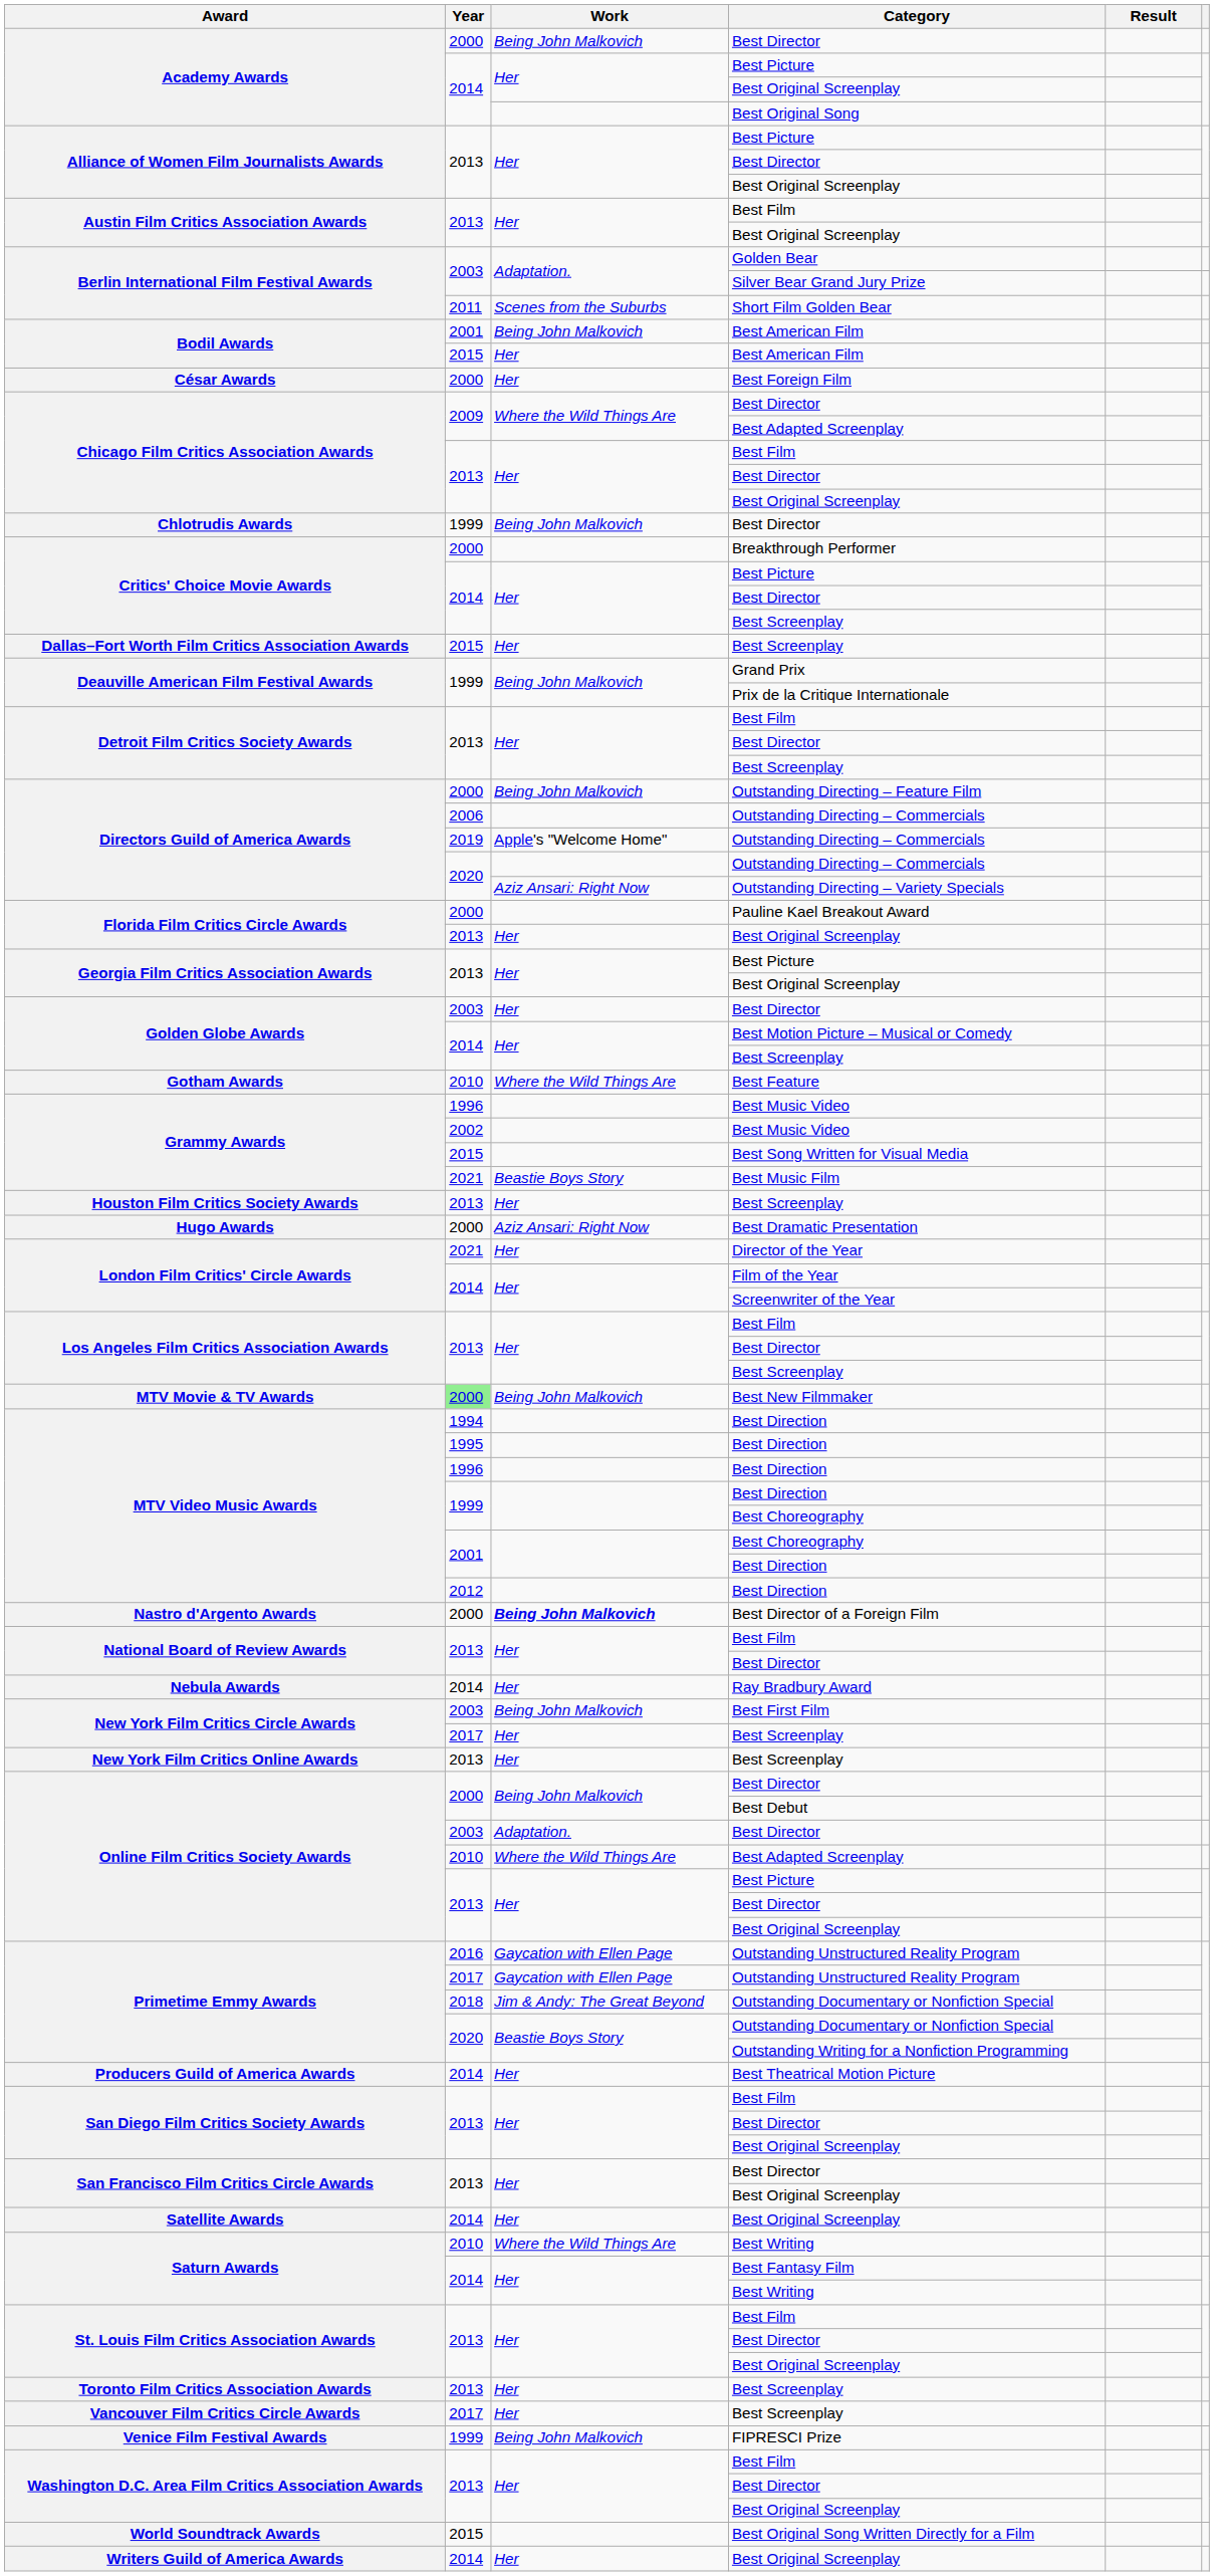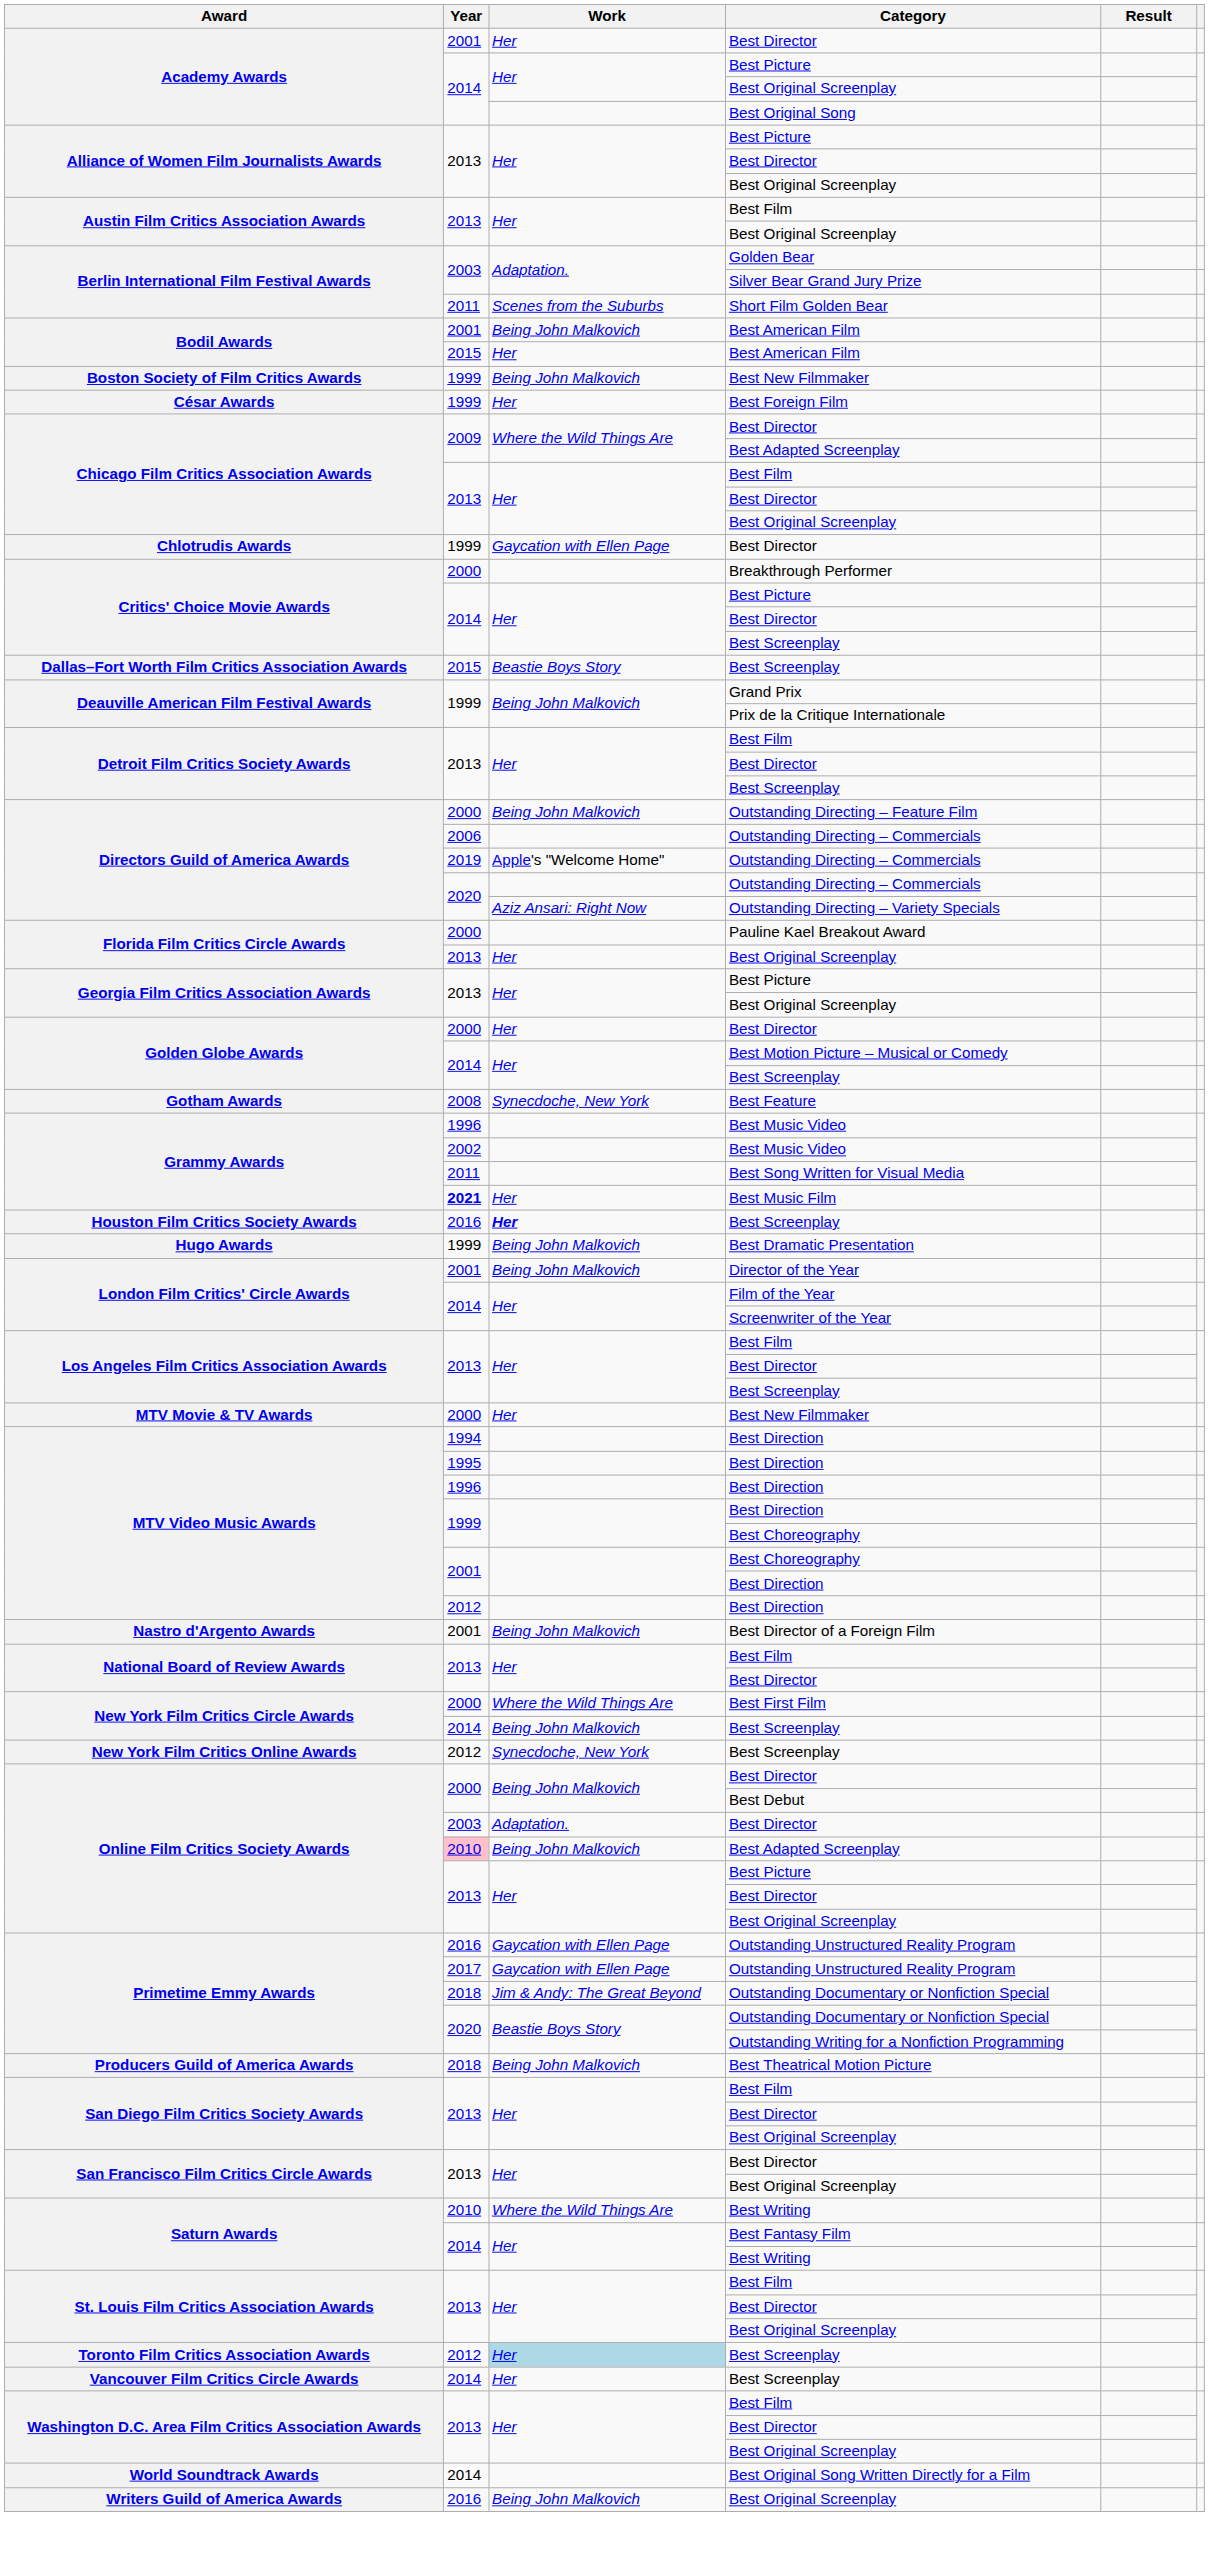Academy Awards / Best Director | Year: 2000 -> 2001
Academy Awards / Best Director | Work: Being John Malkovich -> Her
+ row: Boston Society of Film Critics Awards | 1999 | Being John Malkovich | Best New Filmmaker
César Awards | Year: 2000 -> 1999
Chlotrudis Awards | Work: Being John Malkovich -> Gaycation with Ellen Page
Dallas–Fort Worth Film Critics Association Awards | Work: Her -> Beastie Boys Story
Golden Globe Awards / Best Director | Year: 2003 -> 2000
Gotham Awards | Year: 2010 -> 2008
Gotham Awards | Work: Where the Wild Things Are -> Synecdoche, New York
Grammy Awards / Best Song Written for Visual Media | Year: 2015 -> 2011
Grammy Awards / Best Music Film | Year: normal -> bold
Grammy Awards / Best Music Film | Work: Beastie Boys Story -> Her
Houston Film Critics Society Awards | Year: 2013 -> 2016
Houston Film Critics Society Awards | Work: normal -> bold
Hugo Awards | Year: 2000 -> 1999
Hugo Awards | Work: Aziz Ansari: Right Now -> Being John Malkovich
London Film Critics' Circle Awards / Director of the Year | Year: 2021 -> 2001
London Film Critics' Circle Awards / Director of the Year | Work: Her -> Being John Malkovich
MTV Movie & TV Awards | Year: lightgreen background -> no background
MTV Movie & TV Awards | Work: Being John Malkovich -> Her
Nastro d'Argento Awards | Year: 2000 -> 2001
Nastro d'Argento Awards | Work: bold -> normal
- row: Nebula Awards | 2014 | Her | Ray Bradbury Award
New York Film Critics Circle Awards / Best First Film | Year: 2003 -> 2000
New York Film Critics Circle Awards / Best First Film | Work: Being John Malkovich -> Where the Wild Things Are
New York Film Critics Circle Awards / Best Screenplay | Year: 2017 -> 2014
New York Film Critics Circle Awards / Best Screenplay | Work: Her -> Being John Malkovich
New York Film Critics Online Awards | Year: 2013 -> 2012
New York Film Critics Online Awards | Work: Her -> Synecdoche, New York
Online Film Critics Society Awards / Best Adapted Screenplay | Year: no background -> pink background
Online Film Critics Society Awards / Best Adapted Screenplay | Work: Where the Wild Things Are -> Being John Malkovich
Producers Guild of America Awards | Year: 2014 -> 2018
Producers Guild of America Awards | Work: Her -> Being John Malkovich
- row: Satellite Awards | 2014 | Her | Best Original Screenplay
Toronto Film Critics Association Awards | Year: 2013 -> 2012
Toronto Film Critics Association Awards | Work: no background -> lightblue background
Vancouver Film Critics Circle Awards | Year: 2017 -> 2014
- row: Venice Film Festival Awards | 1999 | Being John Malkovich | FIPRESCI Prize
World Soundtrack Awards | Year: 2015 -> 2014
Writers Guild of America Awards | Year: 2014 -> 2016
Writers Guild of America Awards | Work: Her -> Being John Malkovich
